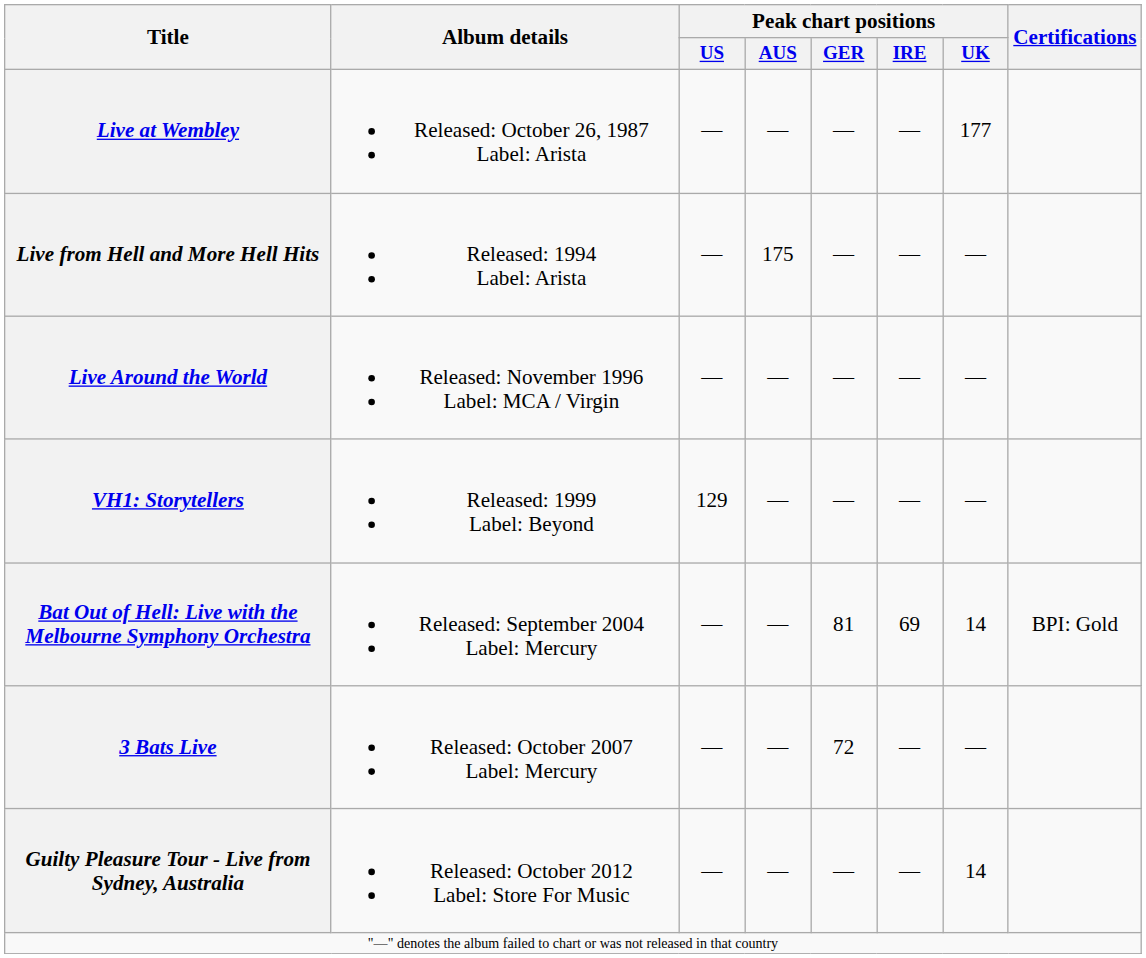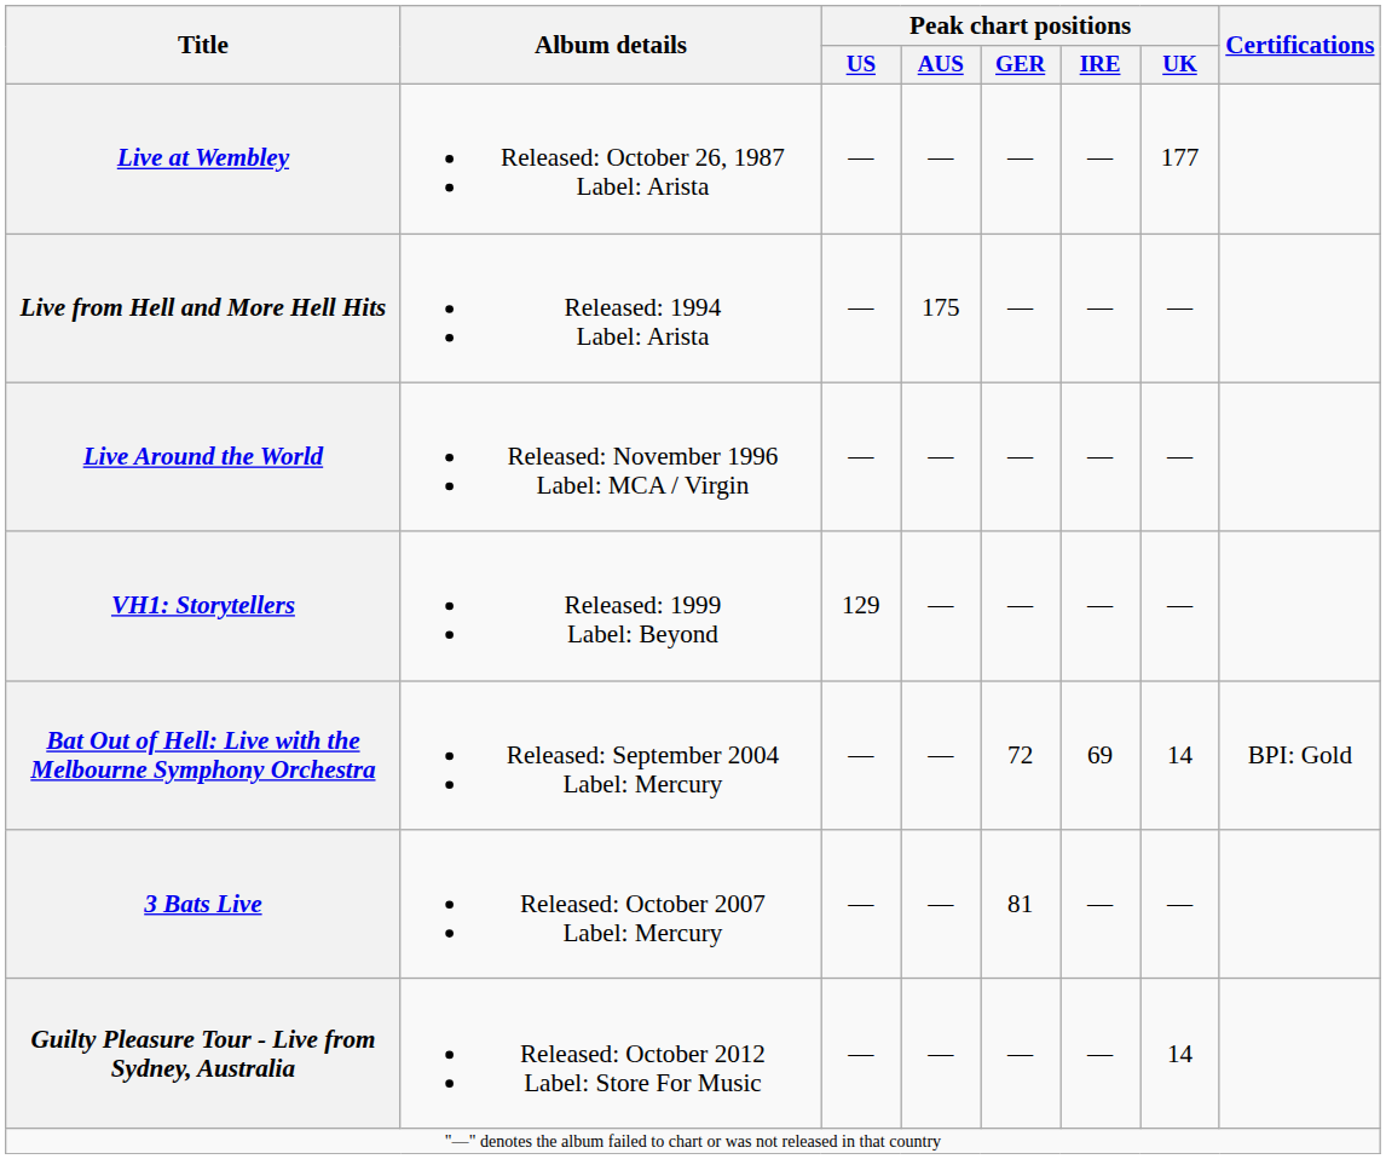Bat Out of Hell: Live with the Melbourne Symphony Orchestra | Peak chart positions / GER: 81 -> 72
3 Bats Live | Peak chart positions / GER: 72 -> 81
